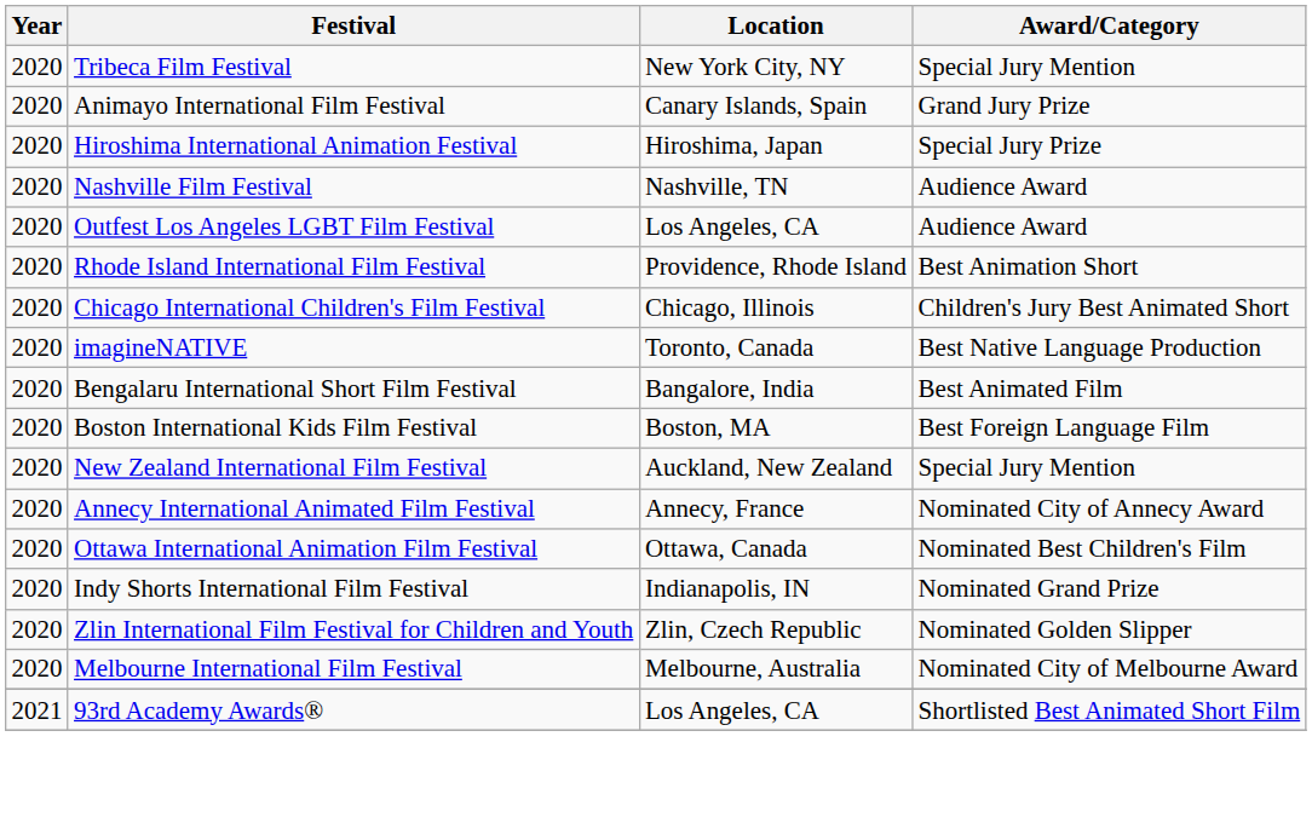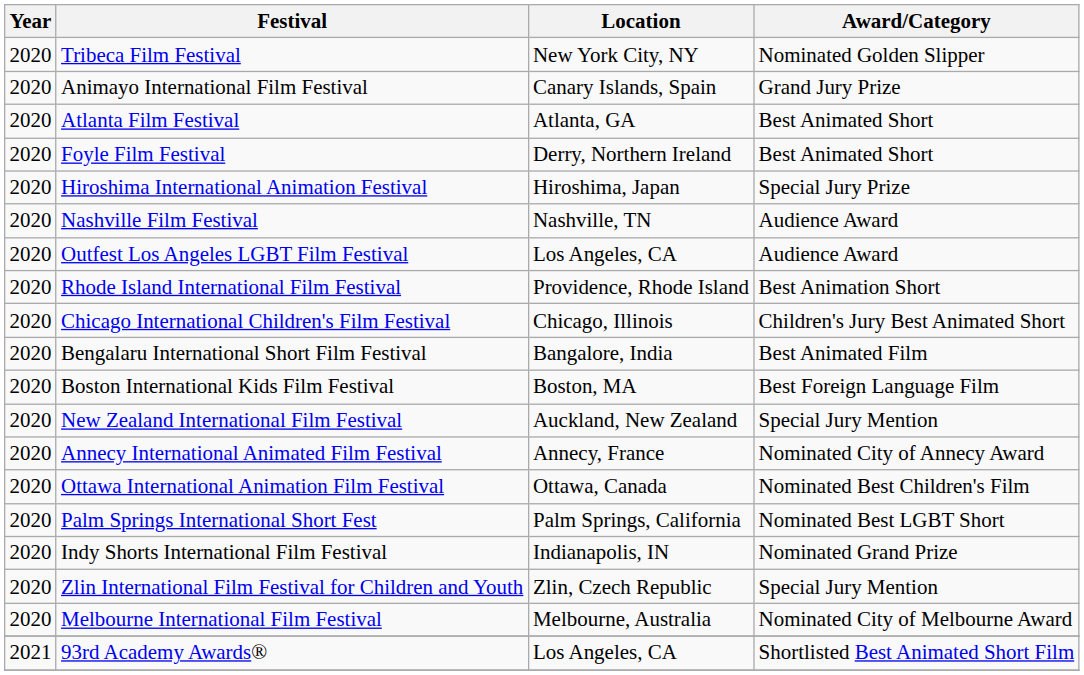Tribeca Film Festival | Award/Category: Special Jury Mention -> Nominated Golden Slipper
+ row: 2020 | Atlanta Film Festival | Atlanta, GA | Best Animated Short
+ row: 2020 | Foyle Film Festival | Derry, Northern Ireland | Best Animated Short
- row: 2020 | imagineNATIVE | Toronto, Canada | Best Native Language Production
+ row: 2020 | Palm Springs International Short Fest | Palm Springs, California | Nominated Best LGBT Short
Zlin International Film Festival for Children and Youth | Award/Category: Nominated Golden Slipper -> Special Jury Mention
